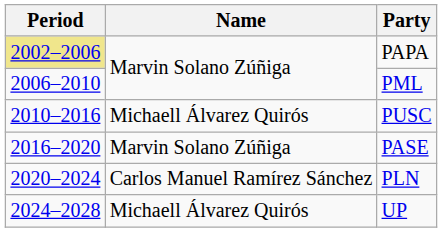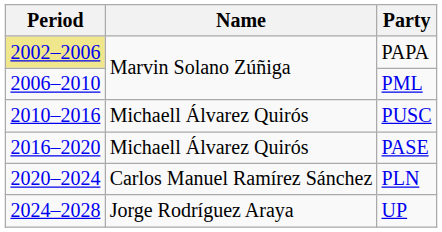PASE | Name: Marvin Solano Zúñiga -> Michaell Álvarez Quirós
UP | Name: Michaell Álvarez Quirós -> Jorge Rodríguez Araya
